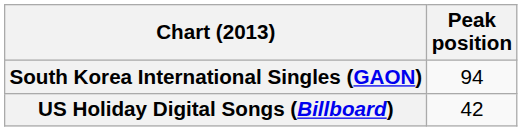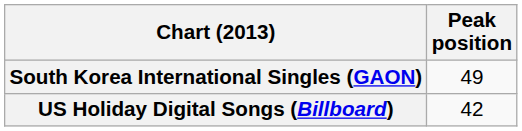South Korea International Singles (GAON) | Peak position: 94 -> 49
